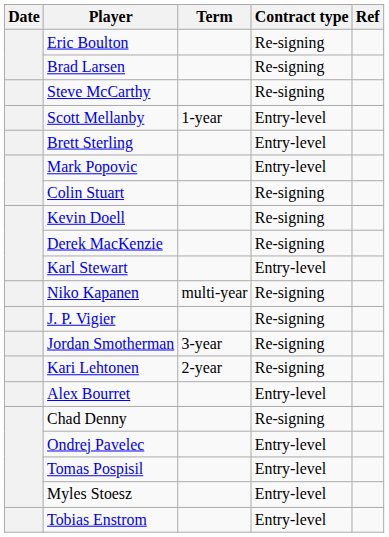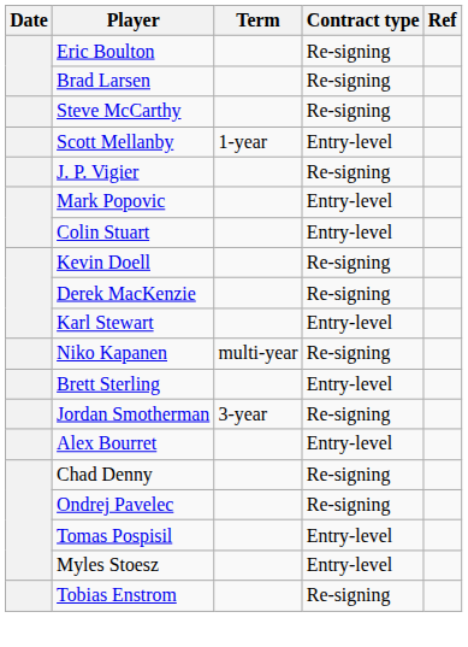rows swapped: Brett Sterling <-> J. P. Vigier
Colin Stuart | Contract type: Re-signing -> Entry-level
- row: Kari Lehtonen | 2-year | Re-signing
Ondrej Pavelec | Contract type: Entry-level -> Re-signing
Tobias Enstrom | Contract type: Entry-level -> Re-signing
